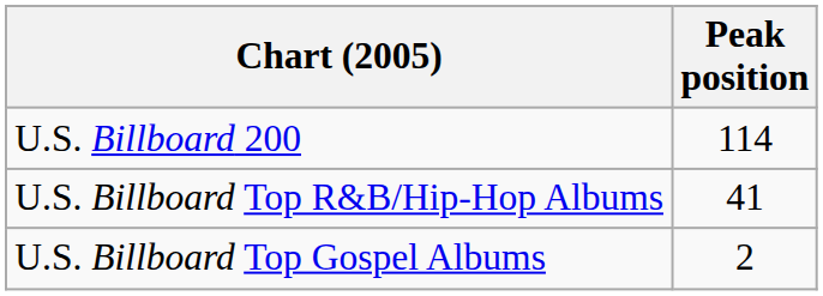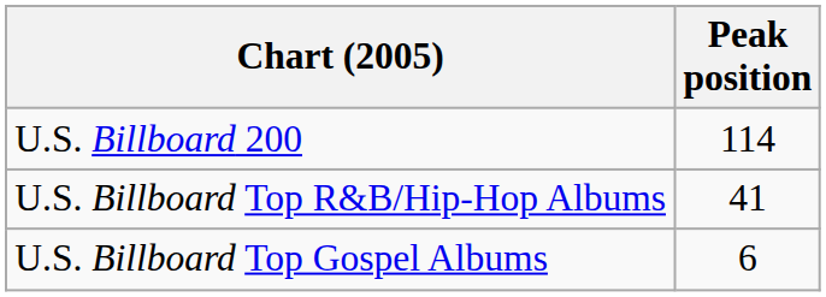U.S. Billboard Top Gospel Albums | Peak position: 2 -> 6
